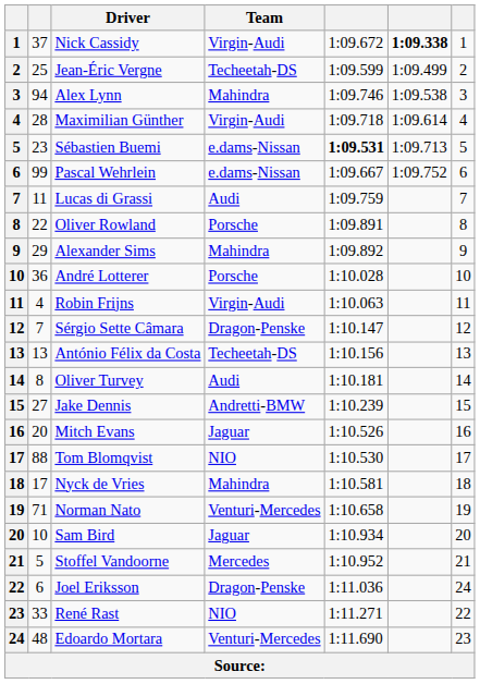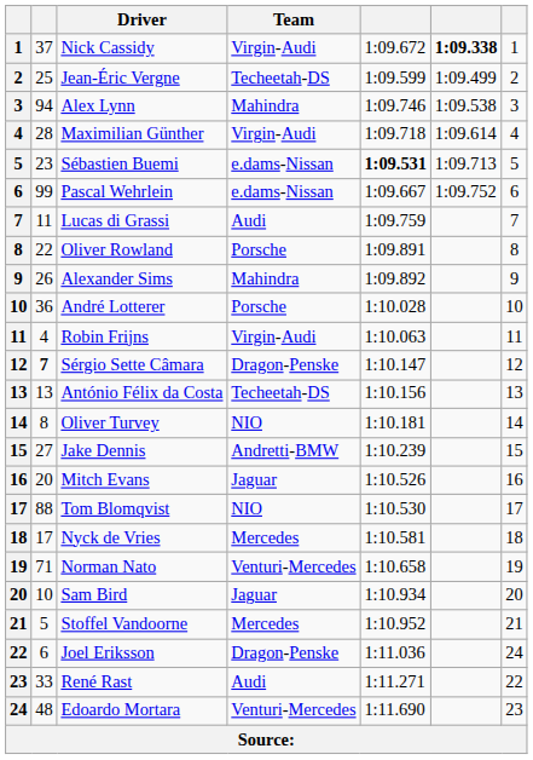Alexander Sims | column 2: 29 -> 26
Sérgio Sette Câmara | column 2: normal -> bold
Oliver Turvey | Team: Audi -> NIO
Nyck de Vries | Team: Mahindra -> Mercedes
René Rast | Team: NIO -> Audi
